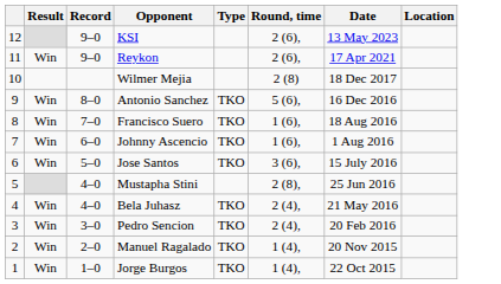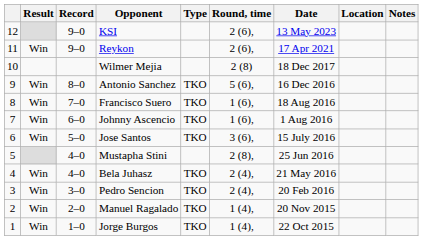+ column: Notes
